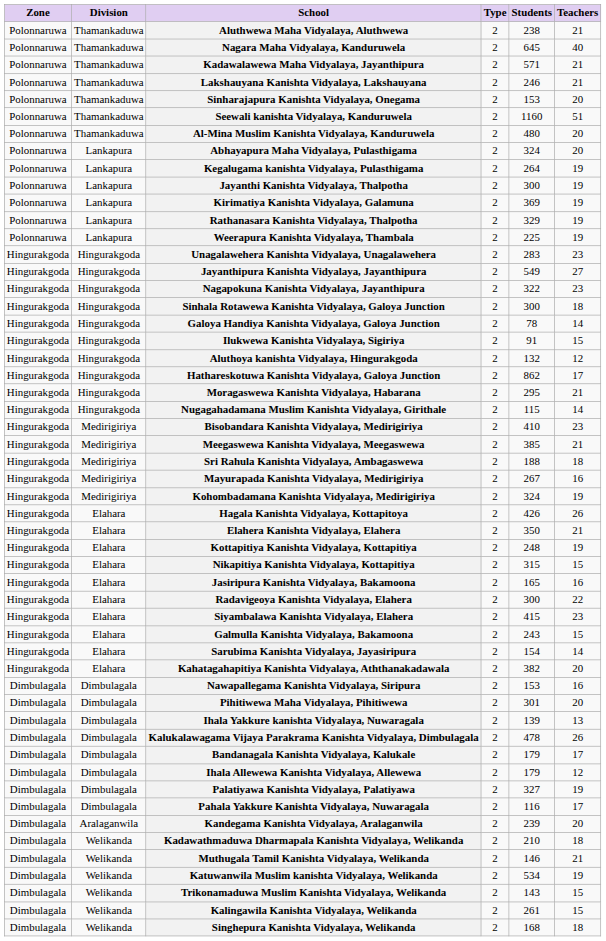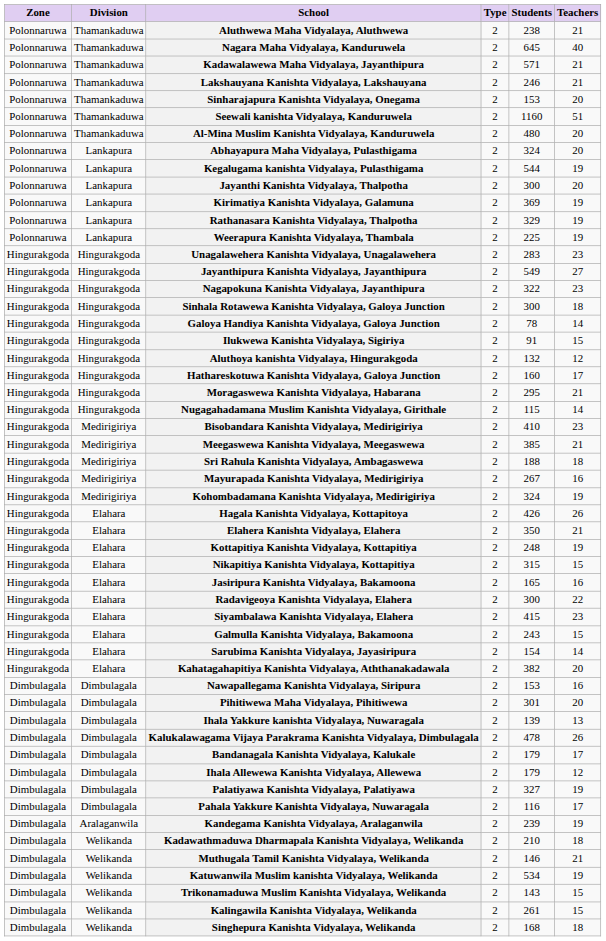Kegalugama kanishta Vidyalaya, Pulasthigama | Students: 264 -> 544
Jayanthi Kanishta Vidyalaya, Thalpotha | Teachers: 19 -> 20
Hathareskotuwa Kanishta Vidyalaya, Galoya Junction | Students: 862 -> 160
Kandegama Kanishta Vidyalaya, Aralaganwila | Teachers: 20 -> 19
